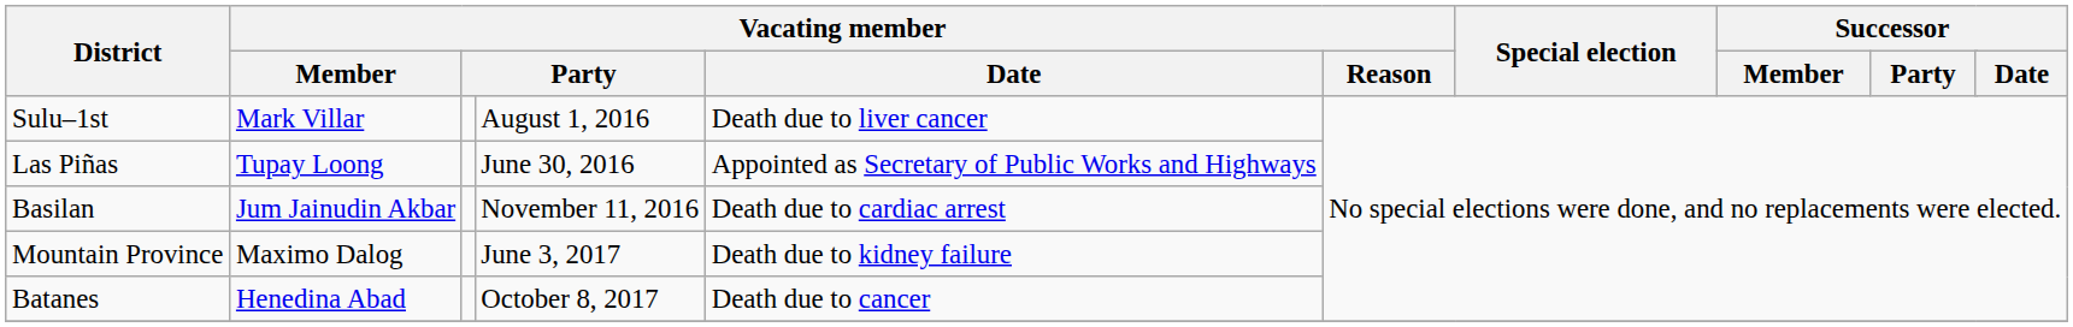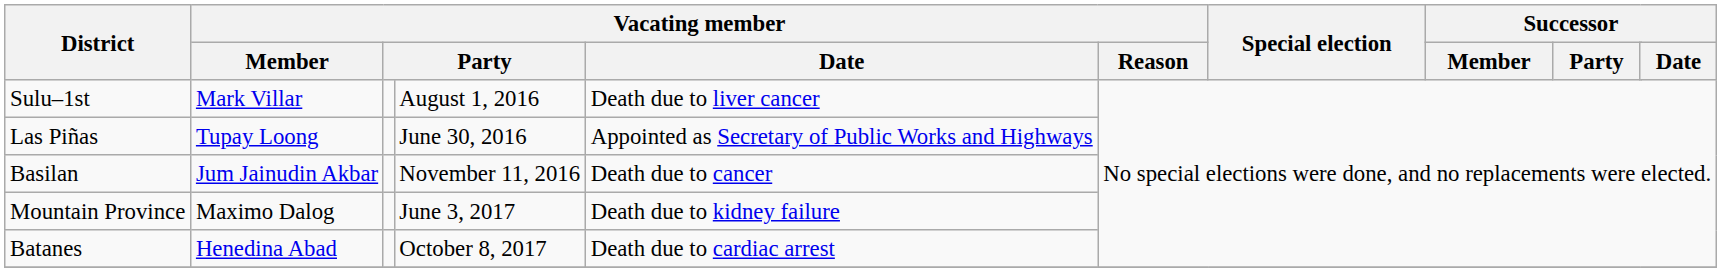Basilan | Vacating member / Date: Death due to cardiac arrest -> Death due to cancer
Batanes | Vacating member / Date: Death due to cancer -> Death due to cardiac arrest
